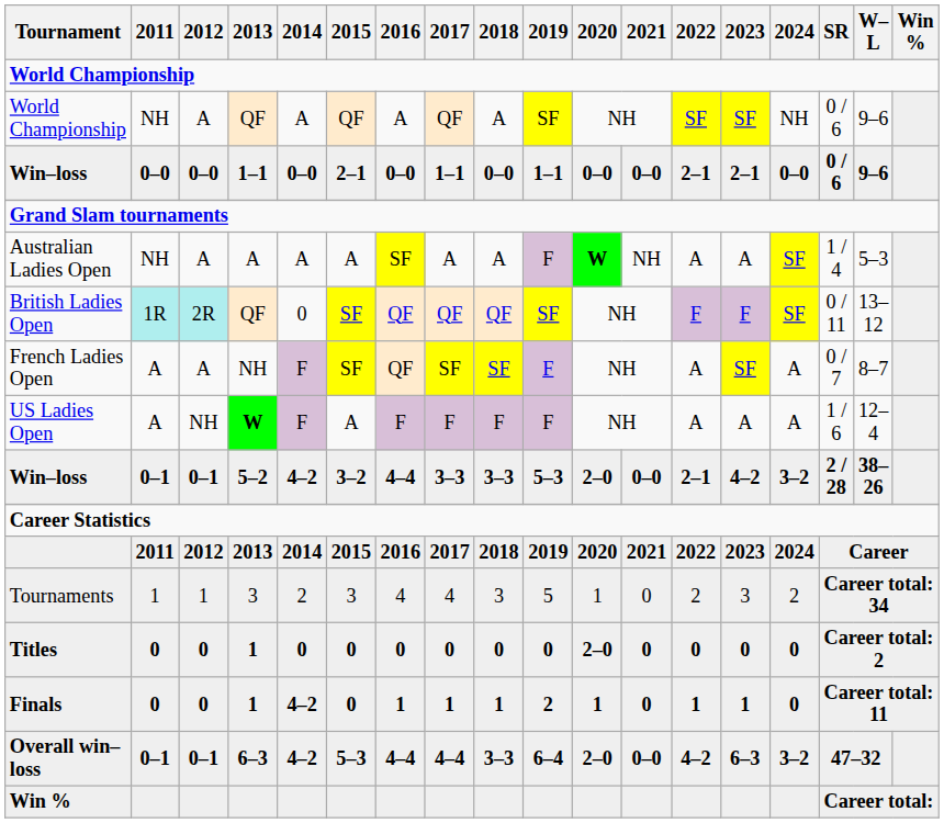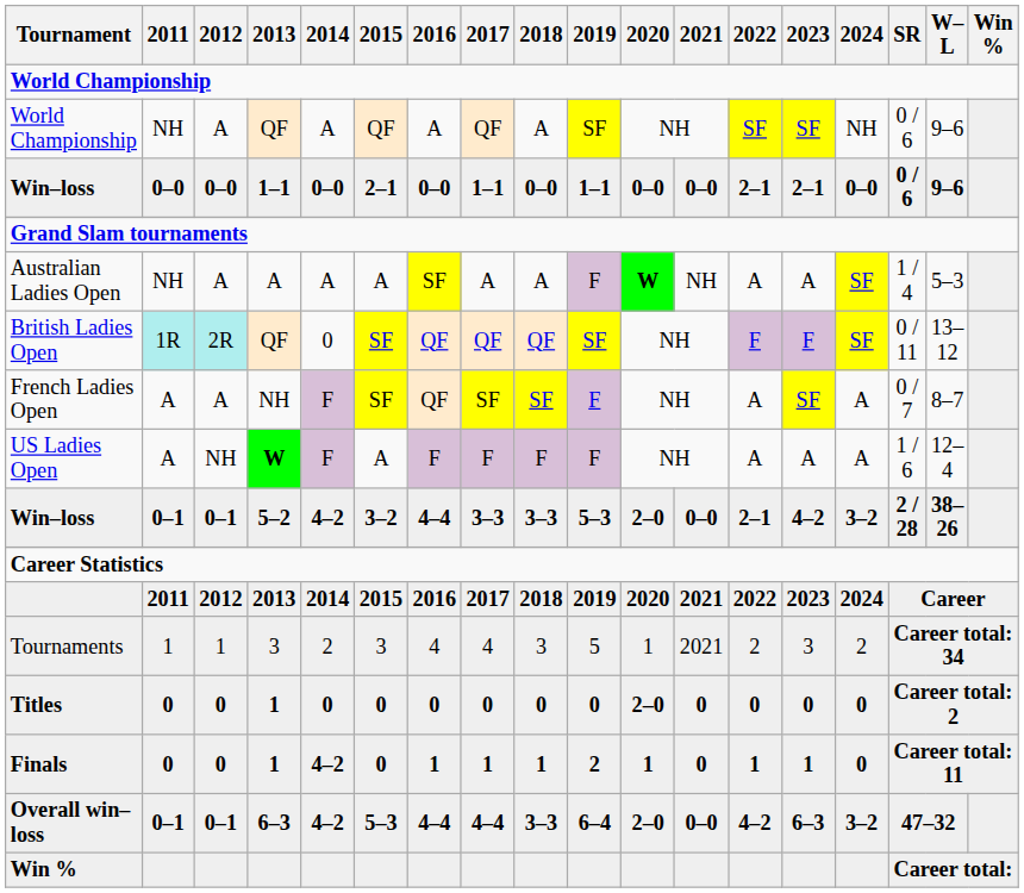Tournaments | 2021: 0 -> 2021
